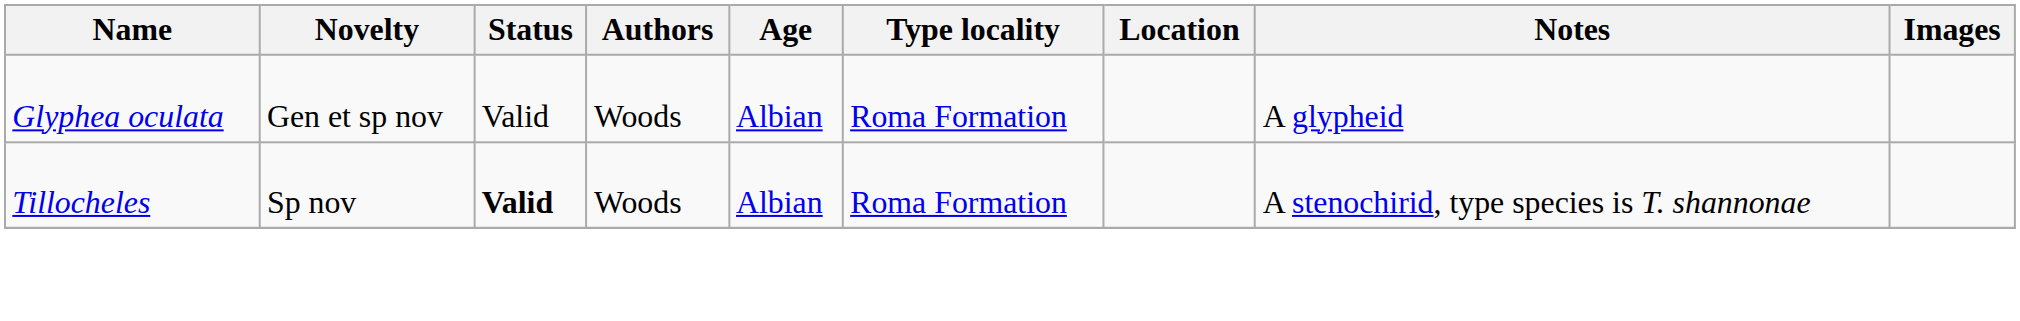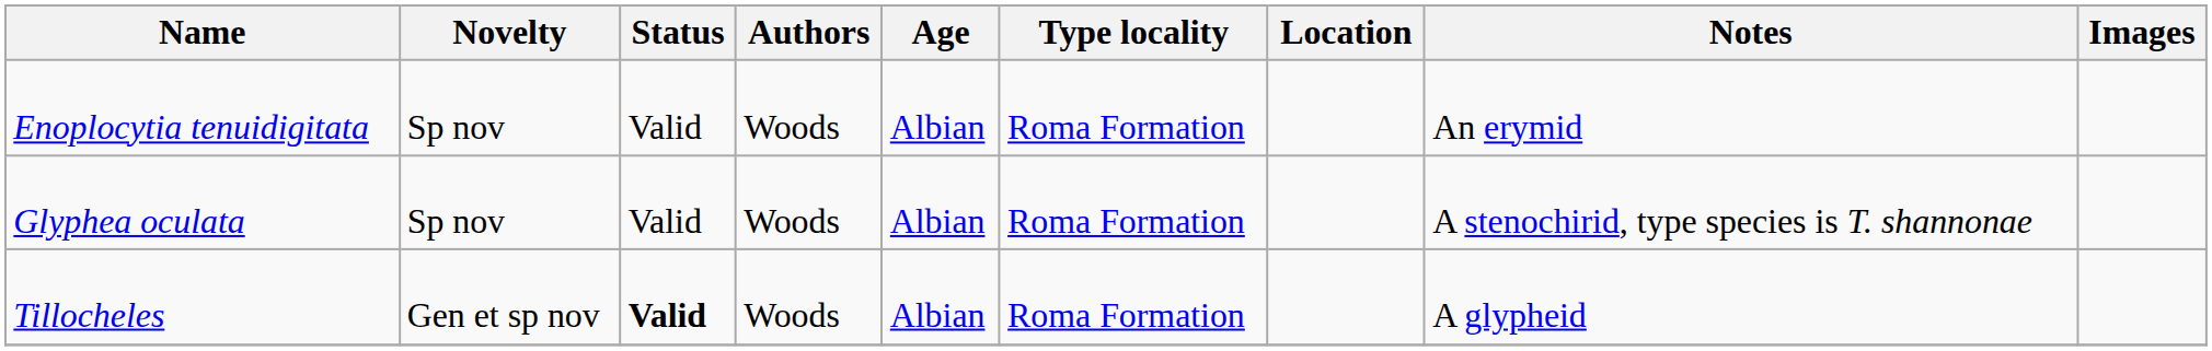+ row: Enoplocytia tenuidigitata | Sp nov | Valid | Woods | Albian | Roma Formation | An erymid
Glyphea oculata | Novelty: Gen et sp nov -> Sp nov
Glyphea oculata | Notes: A glypheid -> A stenochirid, type species is T. shannonae
Tillocheles | Novelty: Sp nov -> Gen et sp nov
Tillocheles | Notes: A stenochirid, type species is T. shannonae -> A glypheid
